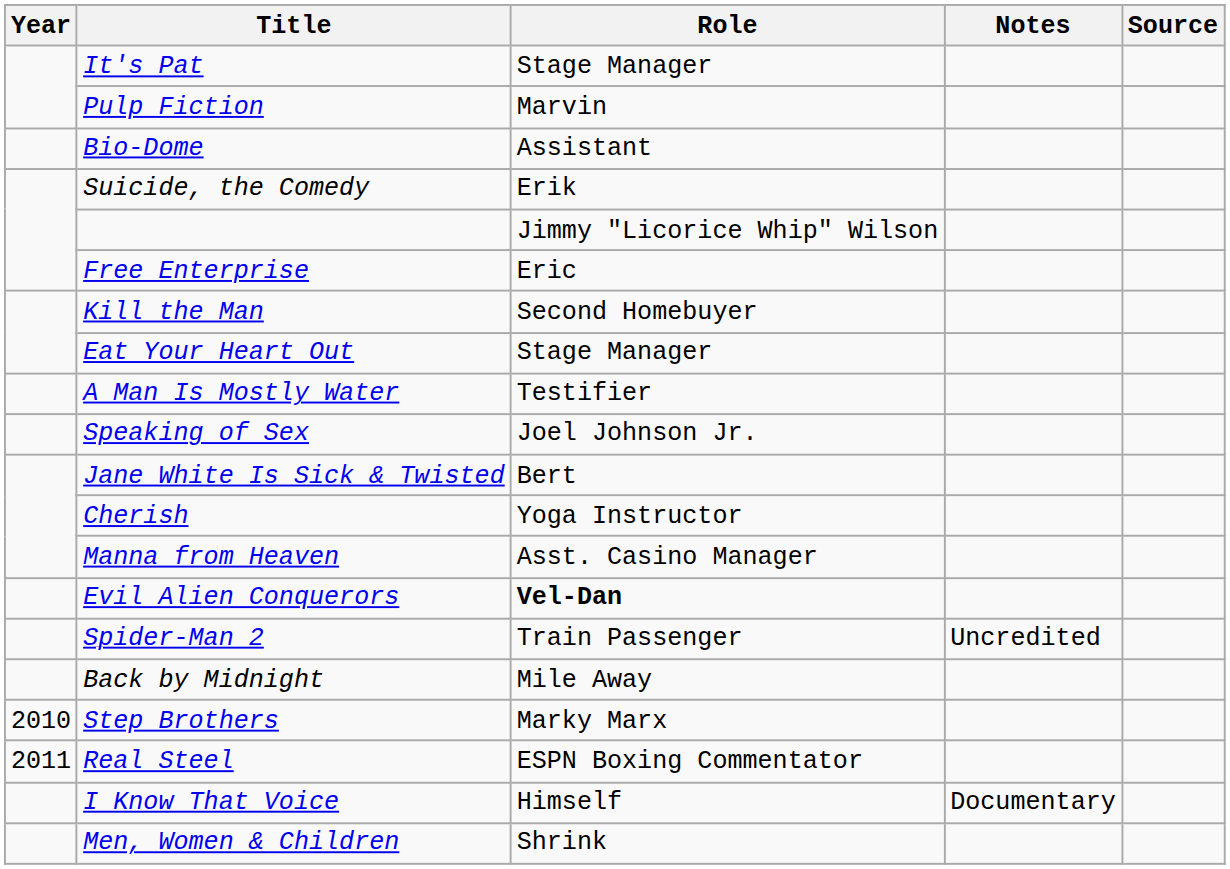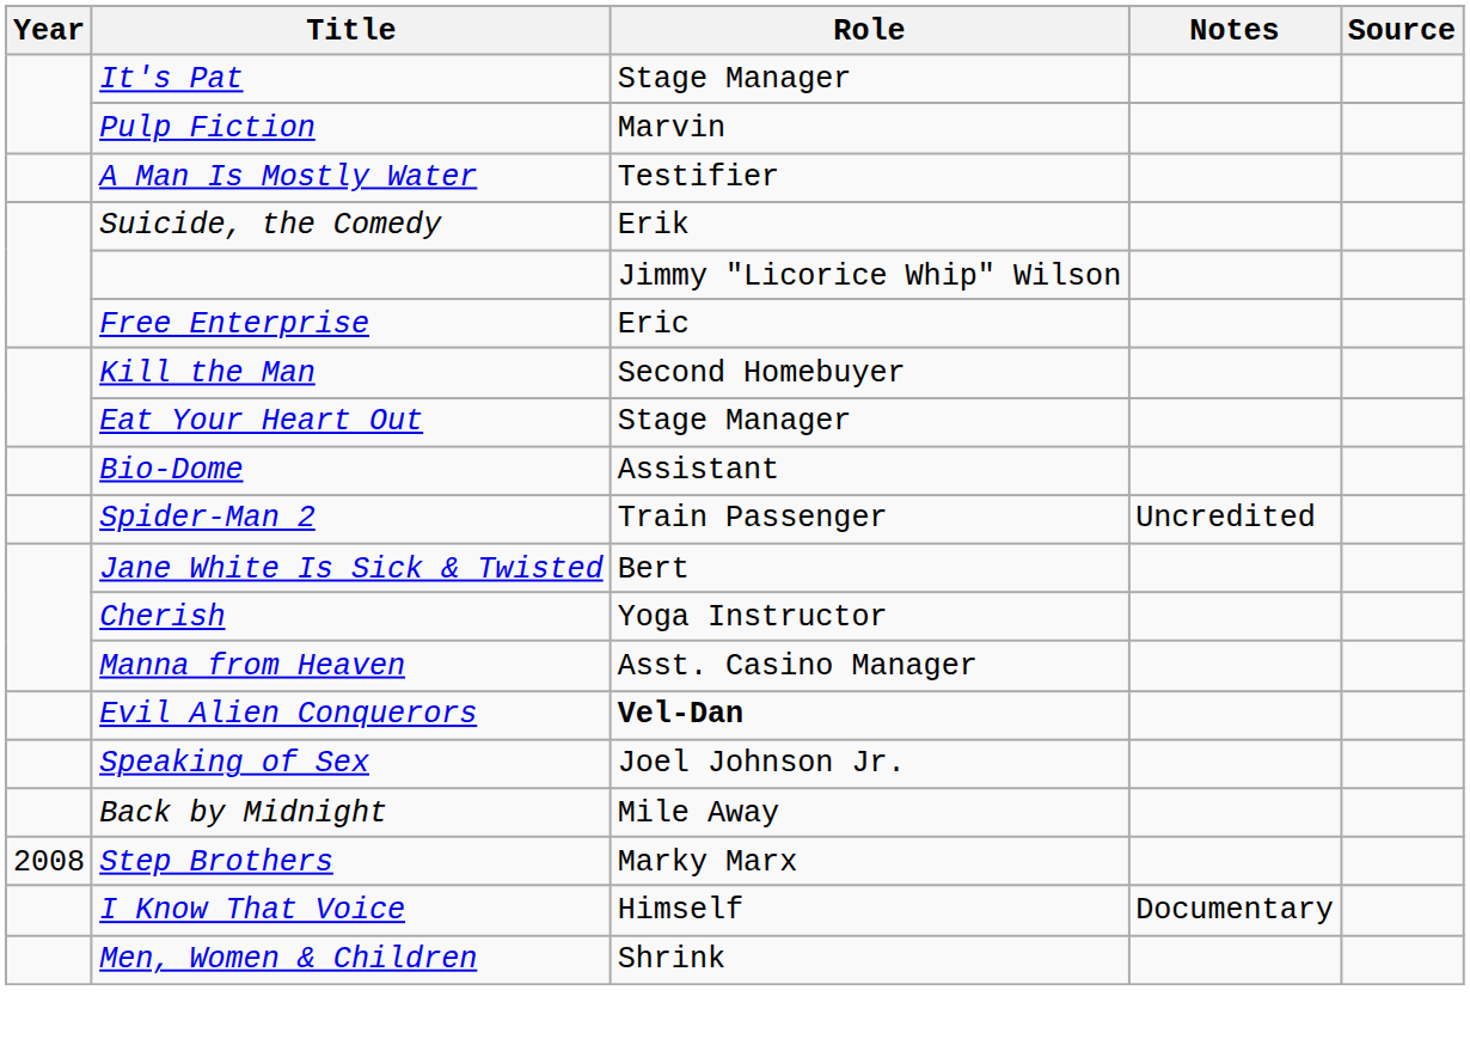rows swapped: Bio-Dome <-> A Man Is Mostly Water
rows swapped: Speaking of Sex <-> Spider-Man 2
Step Brothers | Year: 2010 -> 2008
- row: 2011 | Real Steel | ESPN Boxing Commentator
